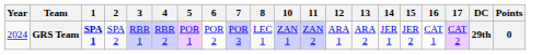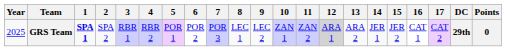+ column: 9 | LEC 2
GRS Team | Year: 2024 -> 2025
GRS Team | 12: no background -> lightgrey background
